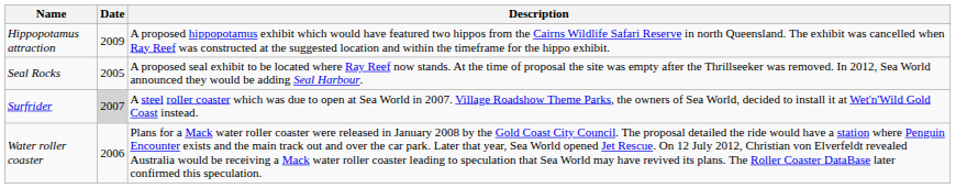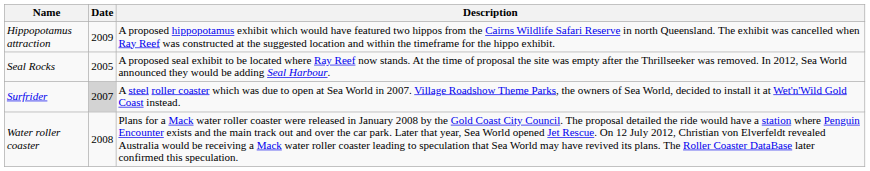Water roller coaster | Date: 2006 -> 2008
